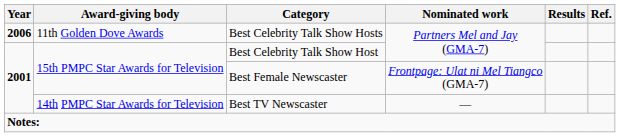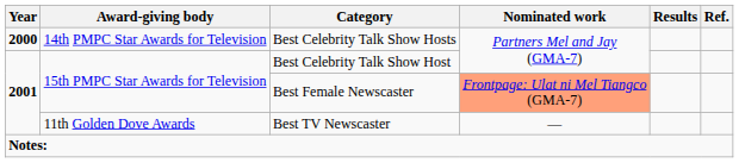Best Celebrity Talk Show Hosts | Year: 2006 -> 2000
Best Celebrity Talk Show Hosts | Award-giving body: 11th Golden Dove Awards -> 14th PMPC Star Awards for Television
Best Female Newscaster | Nominated work: no background -> lightsalmon background
Best TV Newscaster | Award-giving body: 14th PMPC Star Awards for Television -> 11th Golden Dove Awards
